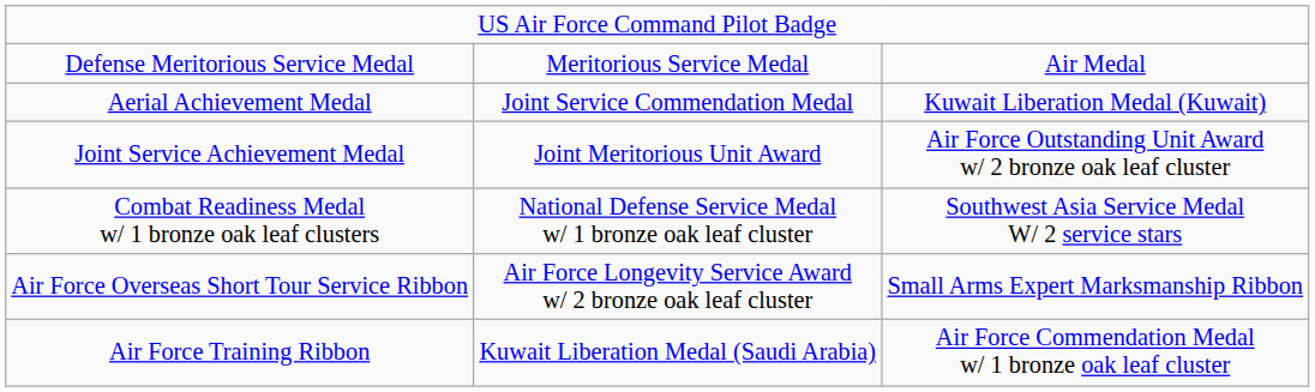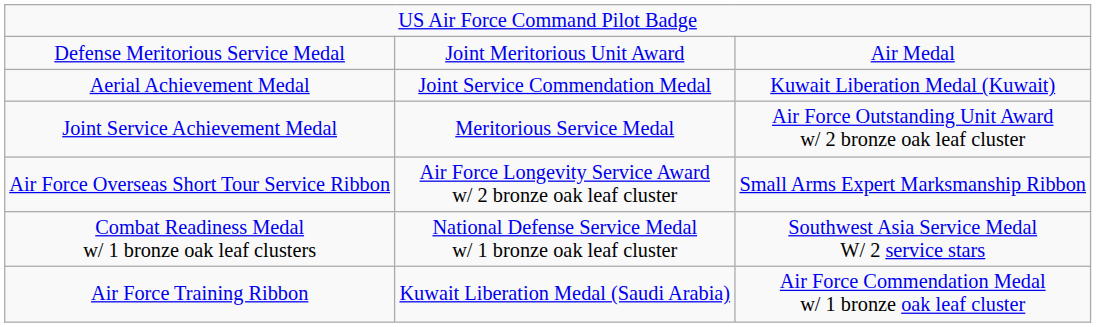Defense Meritorious Service Medal | column 2: Meritorious Service Medal -> Joint Meritorious Unit Award
Joint Service Achievement Medal | column 2: Joint Meritorious Unit Award -> Meritorious Service Medal
rows swapped: Combat Readiness Medal w/ 1 bronze oak leaf clusters <-> Air Force Overseas Short Tour Service Ribbon
